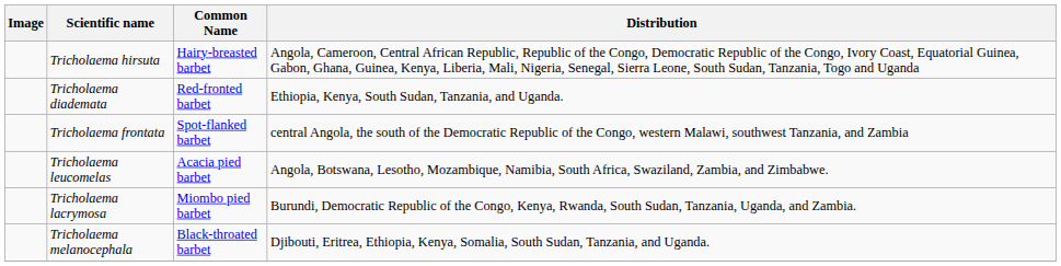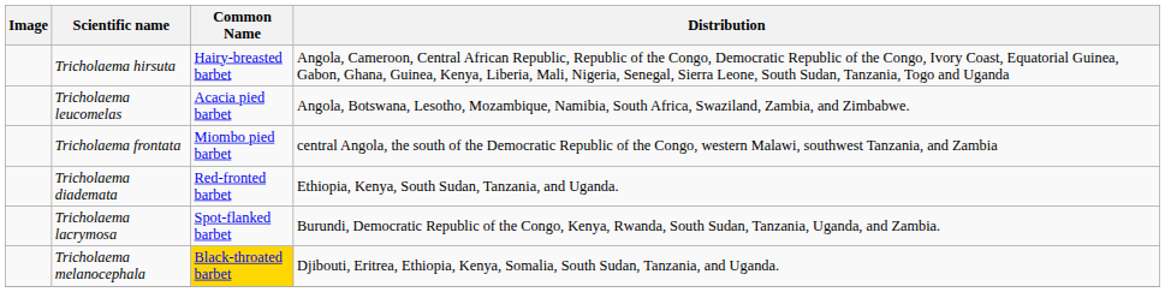rows swapped: Tricholaema diademata <-> Tricholaema leucomelas
Tricholaema frontata | Common Name: Spot-flanked barbet -> Miombo pied barbet
Tricholaema lacrymosa | Common Name: Miombo pied barbet -> Spot-flanked barbet
Tricholaema melanocephala | Common Name: no background -> gold background
